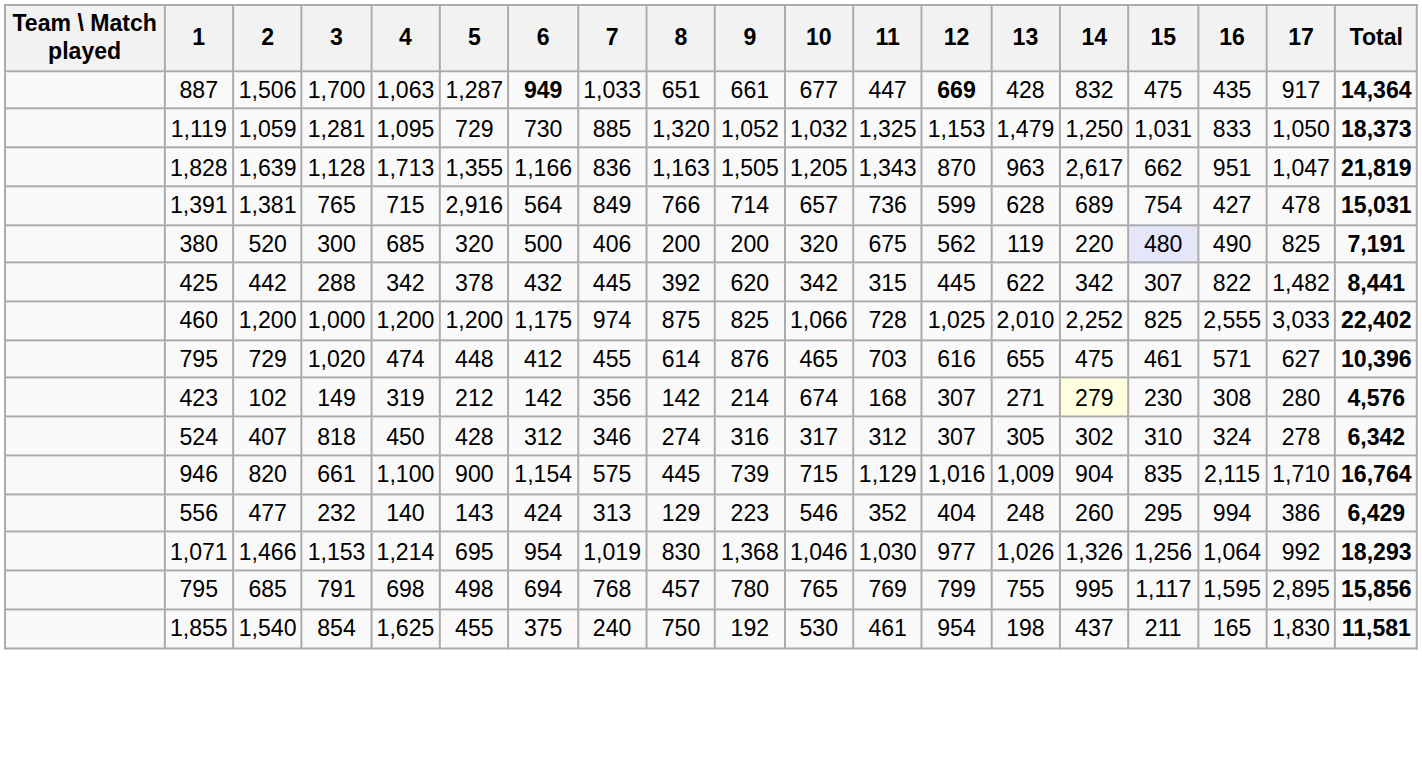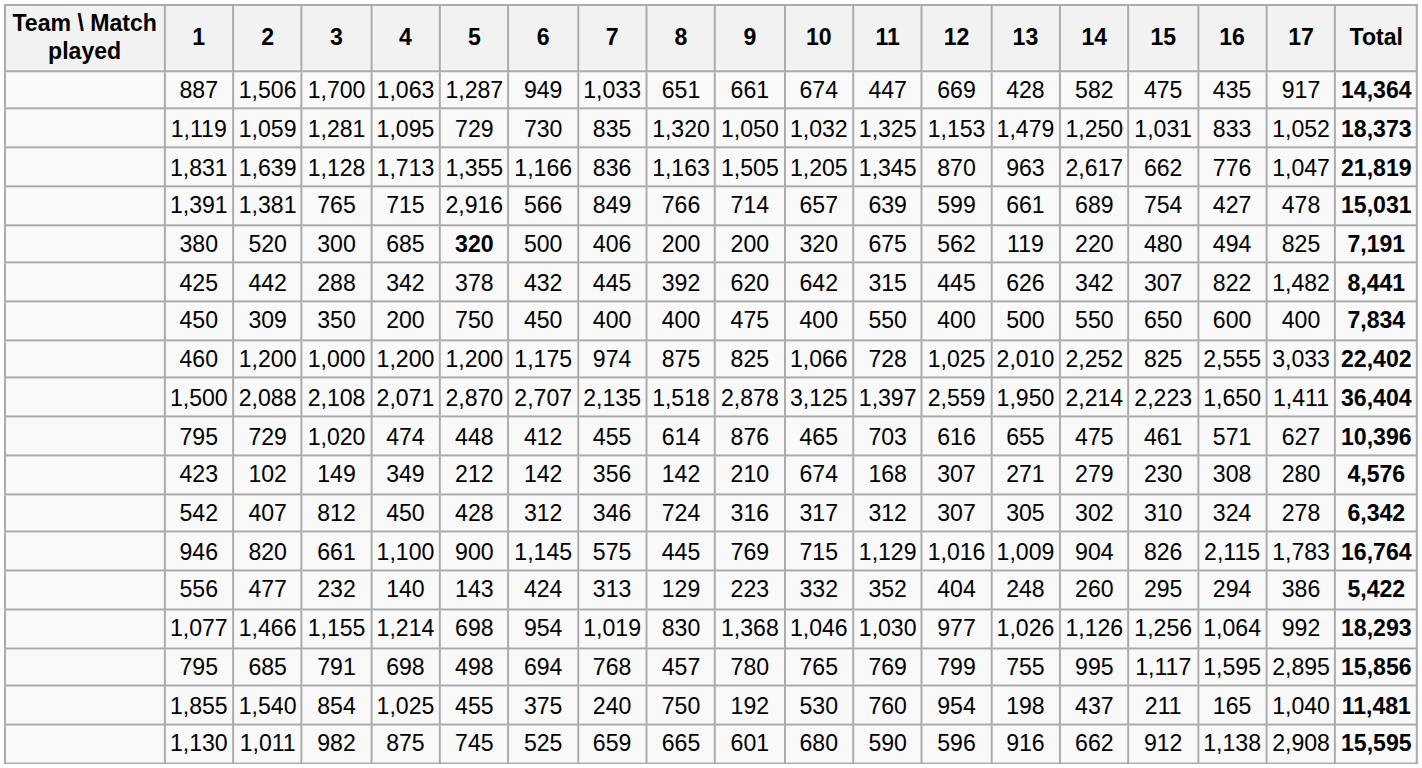1,506 | 6: bold -> normal
1,506 | 10: 677 -> 674
1,506 | 12: bold -> normal
1,506 | 14: 832 -> 582
1,059 | 7: 885 -> 835
1,059 | 9: 1,052 -> 1,050
1,059 | 17: 1,050 -> 1,052
1,639 | 1: 1,828 -> 1,831
1,639 | 11: 1,343 -> 1,345
1,639 | 16: 951 -> 776
1,381 | 6: 564 -> 566
1,381 | 11: 736 -> 639
1,381 | 13: 628 -> 661
520 | 5: normal -> bold
520 | 15: lavender background -> no background
520 | 16: 490 -> 494
442 | 10: 342 -> 642
442 | 13: 622 -> 626
+ row: 450 | 309 | 350 | 200 | 750 | 450 | 400 | 400 | 475 | 400 | 550 | 400 | 500 | 550 | 650 | 600 | 400 | 7,834
+ row: 1,500 | 2,088 | 2,108 | 2,071 | 2,870 | 2,707 | 2,135 | 1,518 | 2,878 | 3,125 | 1,397 | 2,559 | 1,950 | 2,214 | 2,223 | 1,650 | 1,411 | 36,404
102 | 4: 319 -> 349
102 | 9: 214 -> 210
102 | 14: lightyellow background -> no background
407 | 1: 524 -> 542
407 | 3: 818 -> 812
407 | 8: 274 -> 724
820 | 6: 1,154 -> 1,145
820 | 9: 739 -> 769
820 | 15: 835 -> 826
820 | 17: 1,710 -> 1,783
477 | 10: 546 -> 332
477 | 16: 994 -> 294
477 | Total: 6,429 -> 5,422
1,466 | 1: 1,071 -> 1,077
1,466 | 3: 1,153 -> 1,155
1,466 | 5: 695 -> 698
1,466 | 14: 1,326 -> 1,126
1,540 | 4: 1,625 -> 1,025
1,540 | 11: 461 -> 760
1,540 | 17: 1,830 -> 1,040
1,540 | Total: 11,581 -> 11,481
+ row: 1,130 | 1,011 | 982 | 875 | 745 | 525 | 659 | 665 | 601 | 680 | 590 | 596 | 916 | 662 | 912 | 1,138 | 2,908 | 15,595
